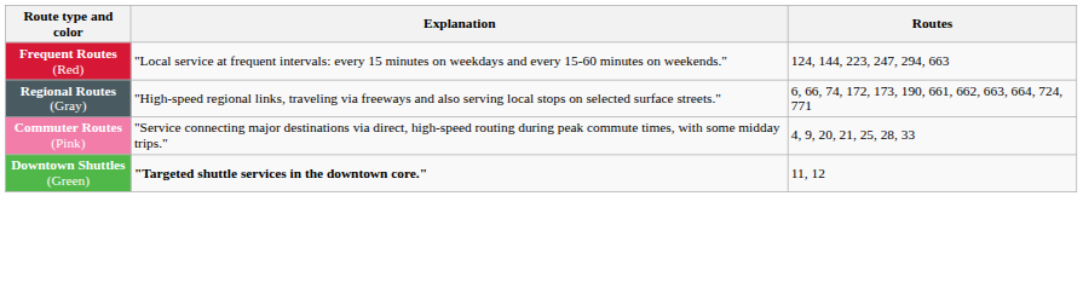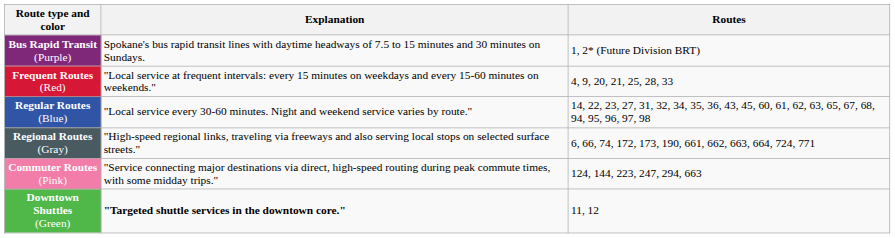+ row: Bus Rapid Transit (Purple) | Spokane's bus rapid transit lines with daytime headways of 7.5 to 15 minutes and 30 minutes on Sundays. | 1, 2* (Future Division BRT)
Frequent Routes (Red) | Routes: 124, 144, 223, 247, 294, 663 -> 4, 9, 20, 21, 25, 28, 33
+ row: Regular Routes (Blue) | "Local service every 30-60 minutes. Night and weekend service varies by route." | 14, 22, 23, 27, 31, 32, 34, 35, 36, 43, 45, 60, 61, 62, 63, 65, 67, 68, 94, 95, 96, 97, 98
Commuter Routes (Pink) | Routes: 4, 9, 20, 21, 25, 28, 33 -> 124, 144, 223, 247, 294, 663
